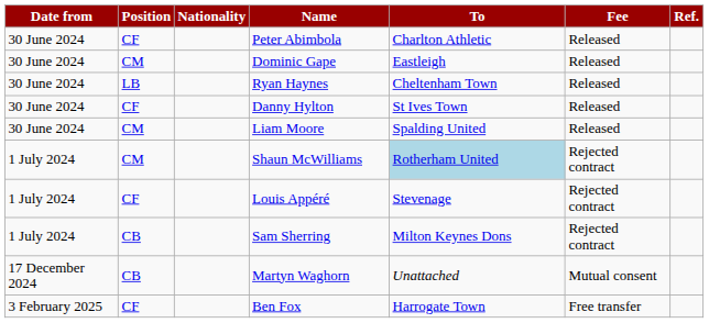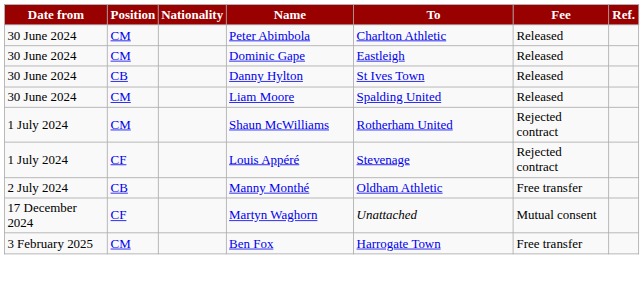Peter Abimbola | Position: CF -> CM
- row: 30 June 2024 | LB | Ryan Haynes | Cheltenham Town | Released
Danny Hylton | Position: CF -> CB
Shaun McWilliams | To: lightblue background -> no background
- row: 1 July 2024 | CB | Sam Sherring | Milton Keynes Dons | Rejected contract
+ row: 2 July 2024 | CB | Manny Monthé | Oldham Athletic | Free transfer
Martyn Waghorn | Position: CB -> CF
Ben Fox | Position: CF -> CM
